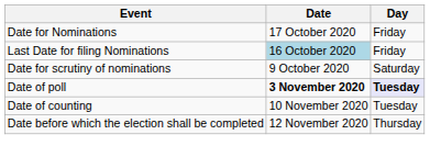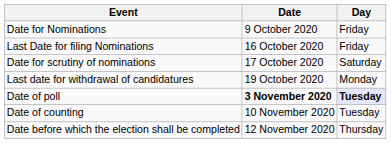Date for Nominations | Date: 17 October 2020 -> 9 October 2020
Last Date for filing Nominations | Date: lightblue background -> no background
Date for scrutiny of nominations | Date: 9 October 2020 -> 17 October 2020
+ row: Last date for withdrawal of candidatures | 19 October 2020 | Monday
